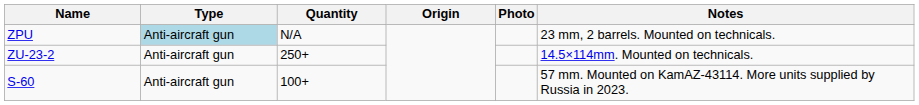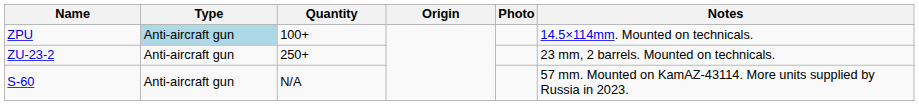ZPU | Quantity: N/A -> 100+
ZPU | Notes: 23 mm, 2 barrels. Mounted on technicals. -> 14.5×114mm. Mounted on technicals.
ZU-23-2 | Notes: 14.5×114mm. Mounted on technicals. -> 23 mm, 2 barrels. Mounted on technicals.
S-60 | Quantity: 100+ -> N/A
